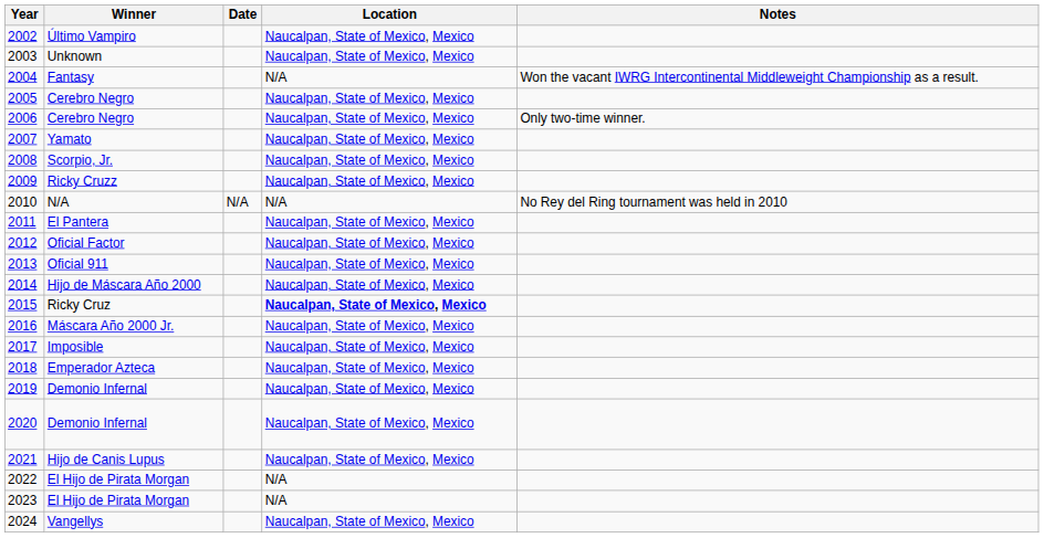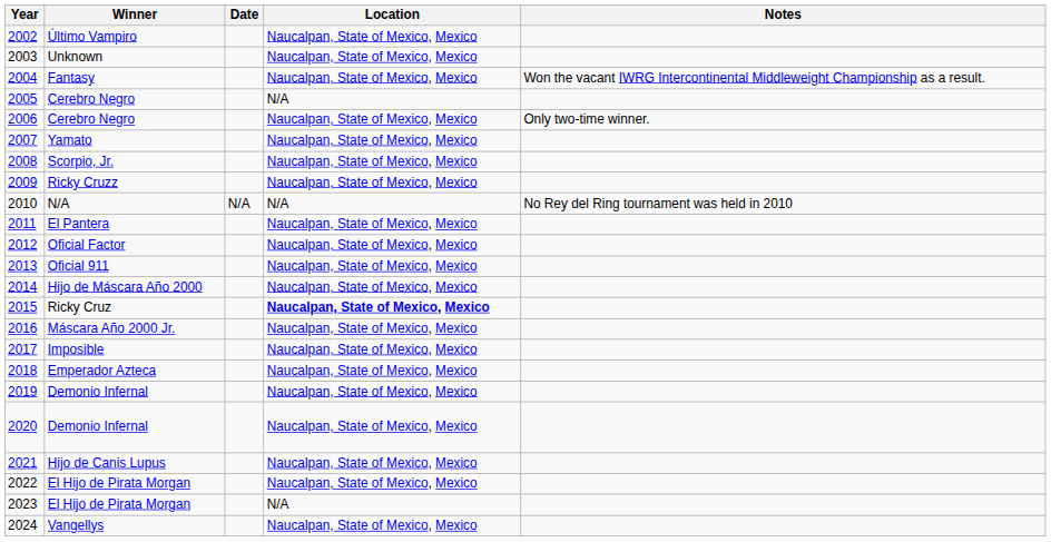2004 | Location: N/A -> Naucalpan, State of Mexico, Mexico
2005 | Location: Naucalpan, State of Mexico, Mexico -> N/A
2022 | Location: N/A -> Naucalpan, State of Mexico, Mexico
